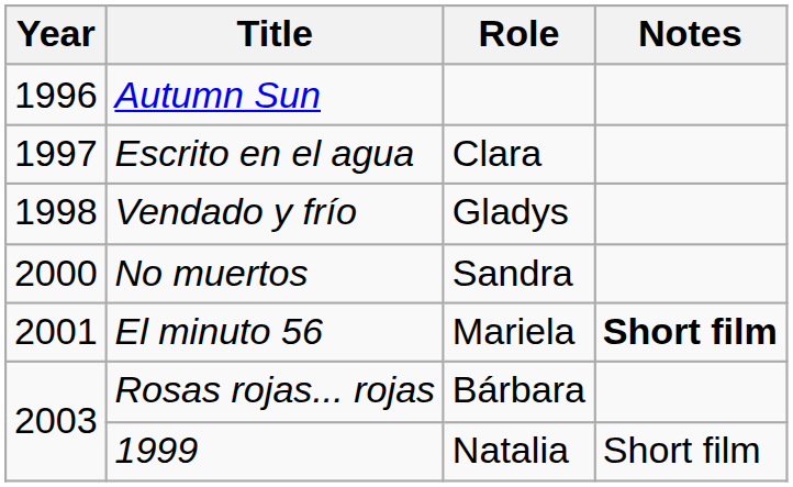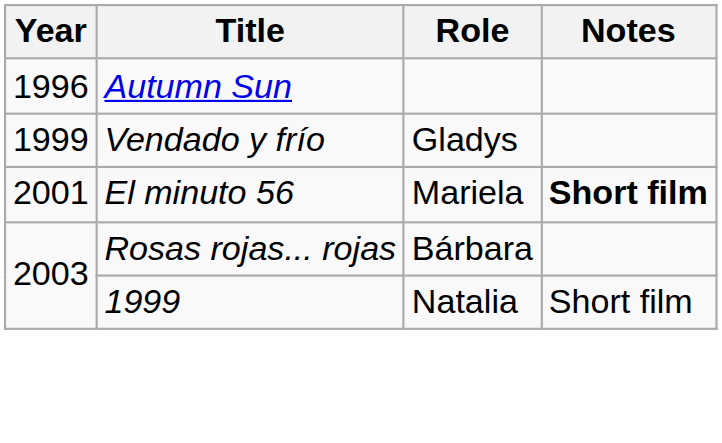- row: 1997 | Escrito en el agua | Clara
Vendado y frío | Year: 1998 -> 1999
- row: 2000 | No muertos | Sandra
